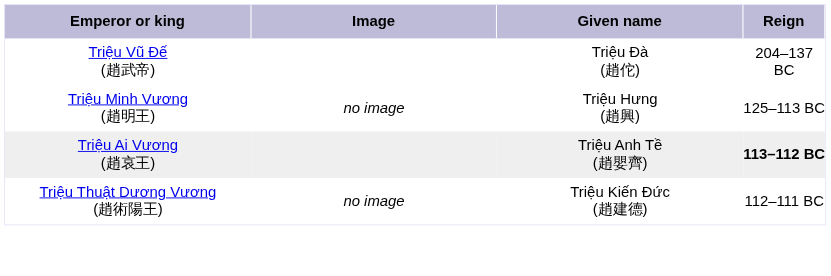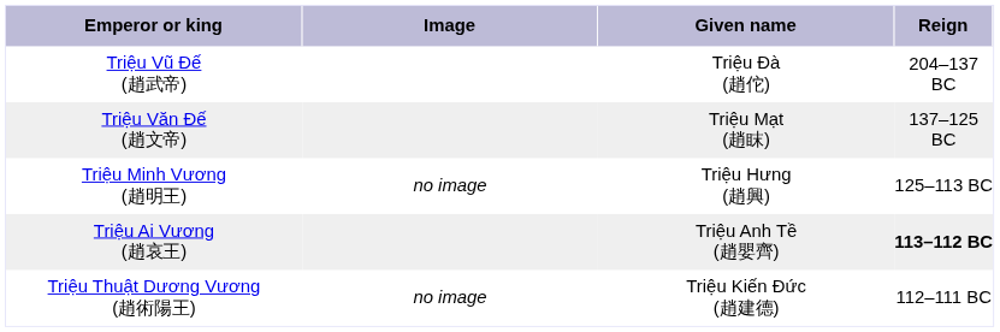+ row: Triệu Văn Đế (趙文帝) | Triệu Mạt (趙眜) | 137–125 BC
